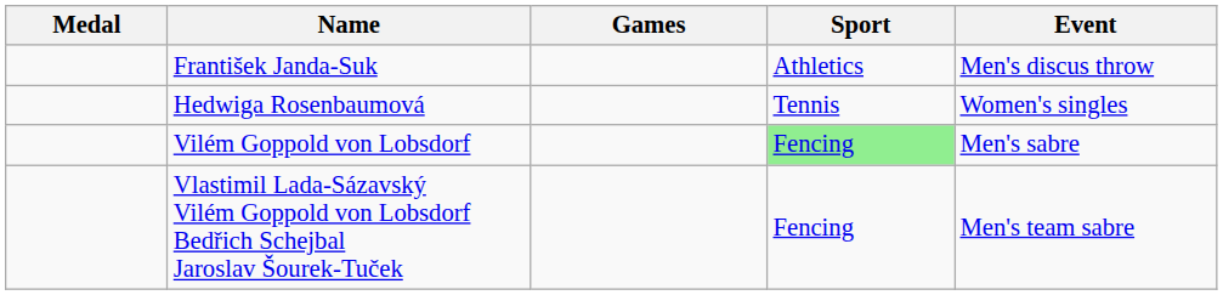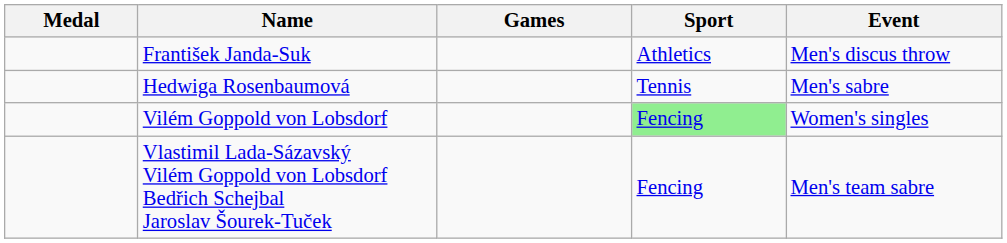Hedwiga Rosenbaumová | Event: Women's singles -> Men's sabre
Vilém Goppold von Lobsdorf | Event: Men's sabre -> Women's singles
